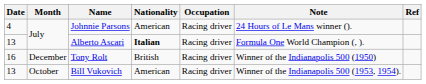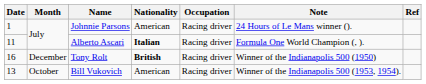Johnnie Parsons | Date: 4 -> 1
Alberto Ascari | Date: 13 -> 11
Tony Rolt | Nationality: normal -> bold
